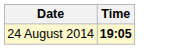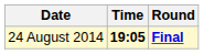+ column: Round | Final
